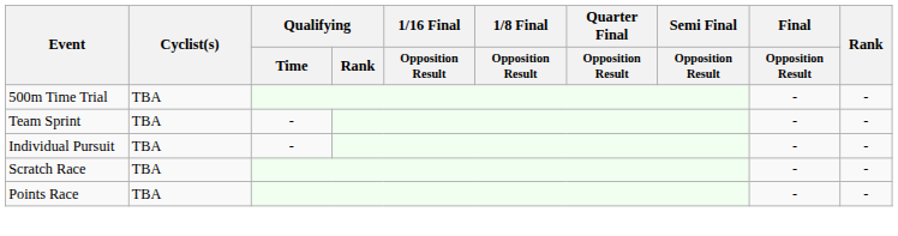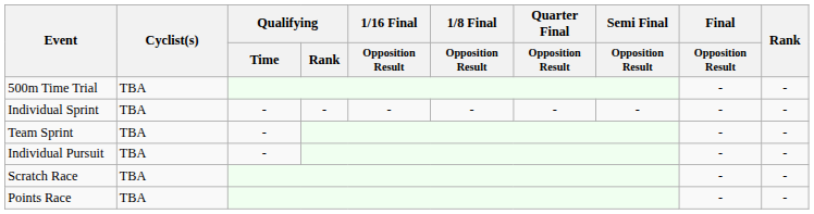+ row: Individual Sprint | TBA | - | - | - | - | - | - | - | -
